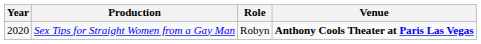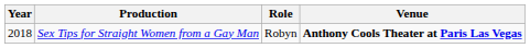Sex Tips for Straight Women from a Gay Man | Year: 2020 -> 2018
